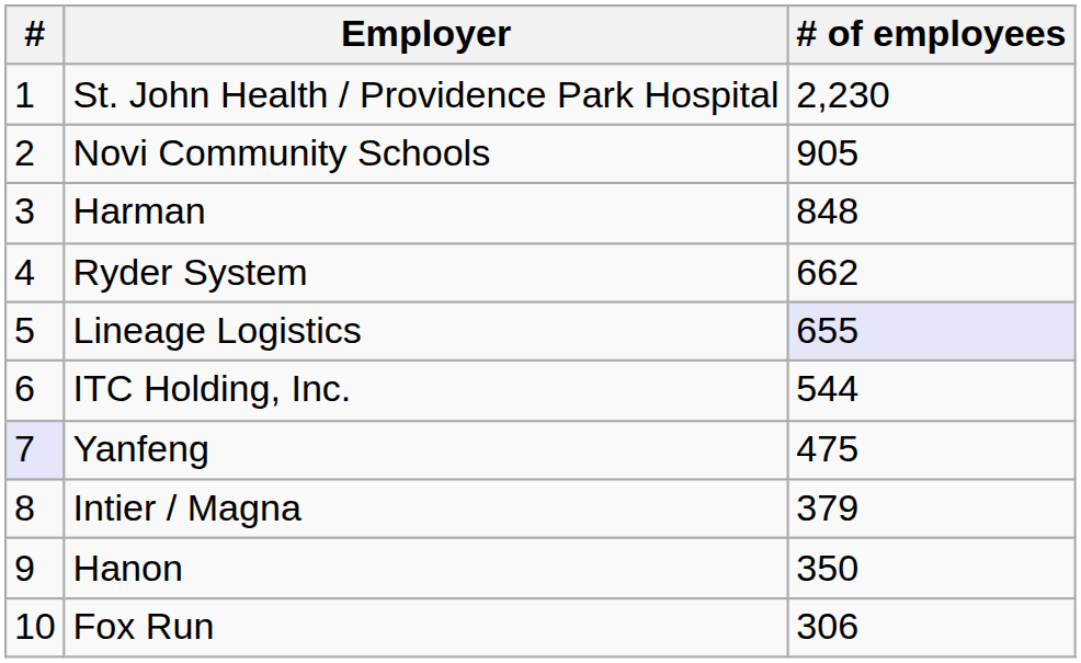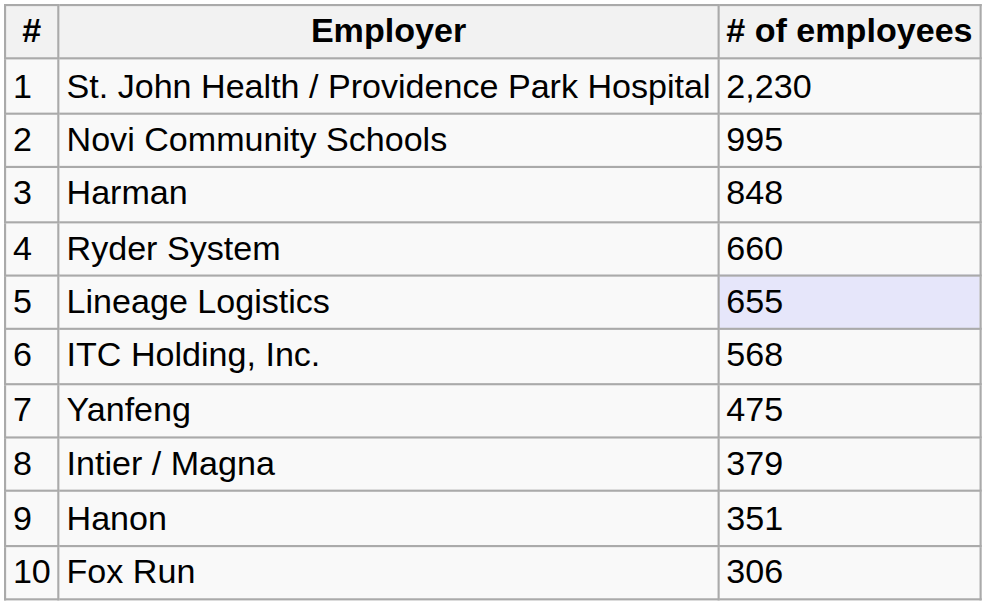Novi Community Schools | # of employees: 905 -> 995
Ryder System | # of employees: 662 -> 660
ITC Holding, Inc. | # of employees: 544 -> 568
Yanfeng | #: lavender background -> no background
Hanon | # of employees: 350 -> 351
